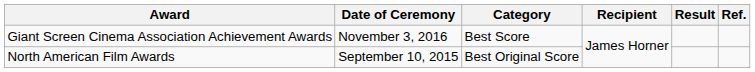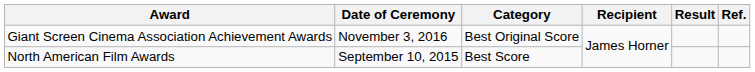Giant Screen Cinema Association Achievement Awards | Category: Best Score -> Best Original Score
North American Film Awards | Category: Best Original Score -> Best Score
